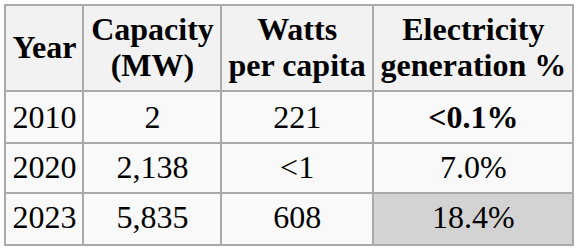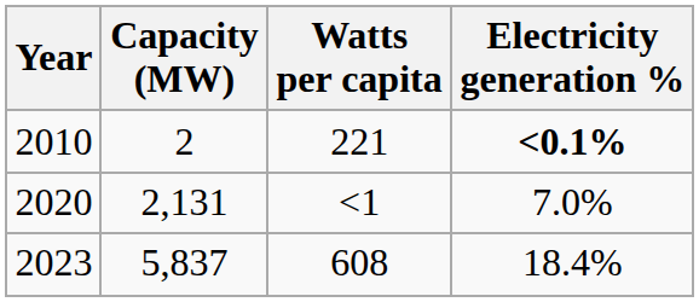2020 | Capacity (MW): 2,138 -> 2,131
2023 | Capacity (MW): 5,835 -> 5,837
2023 | Electricity generation %: lightgrey background -> no background
